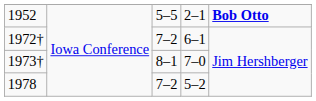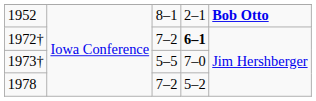1952 | column 3: 5–5 -> 8–1
1972† | column 4: normal -> bold
1973† | column 3: 8–1 -> 5–5
